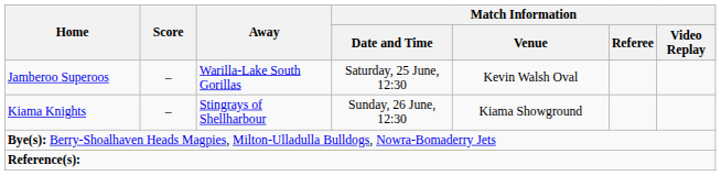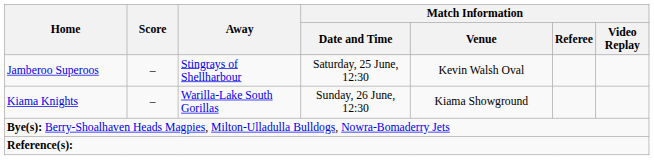Jamberoo Superoos | Away: Warilla-Lake South Gorillas -> Stingrays of Shellharbour
Kiama Knights | Away: Stingrays of Shellharbour -> Warilla-Lake South Gorillas
